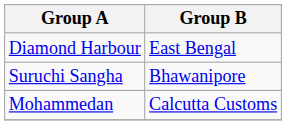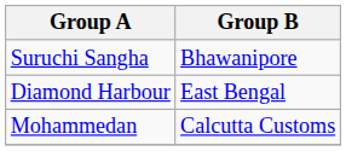rows swapped: Diamond Harbour <-> Suruchi Sangha
